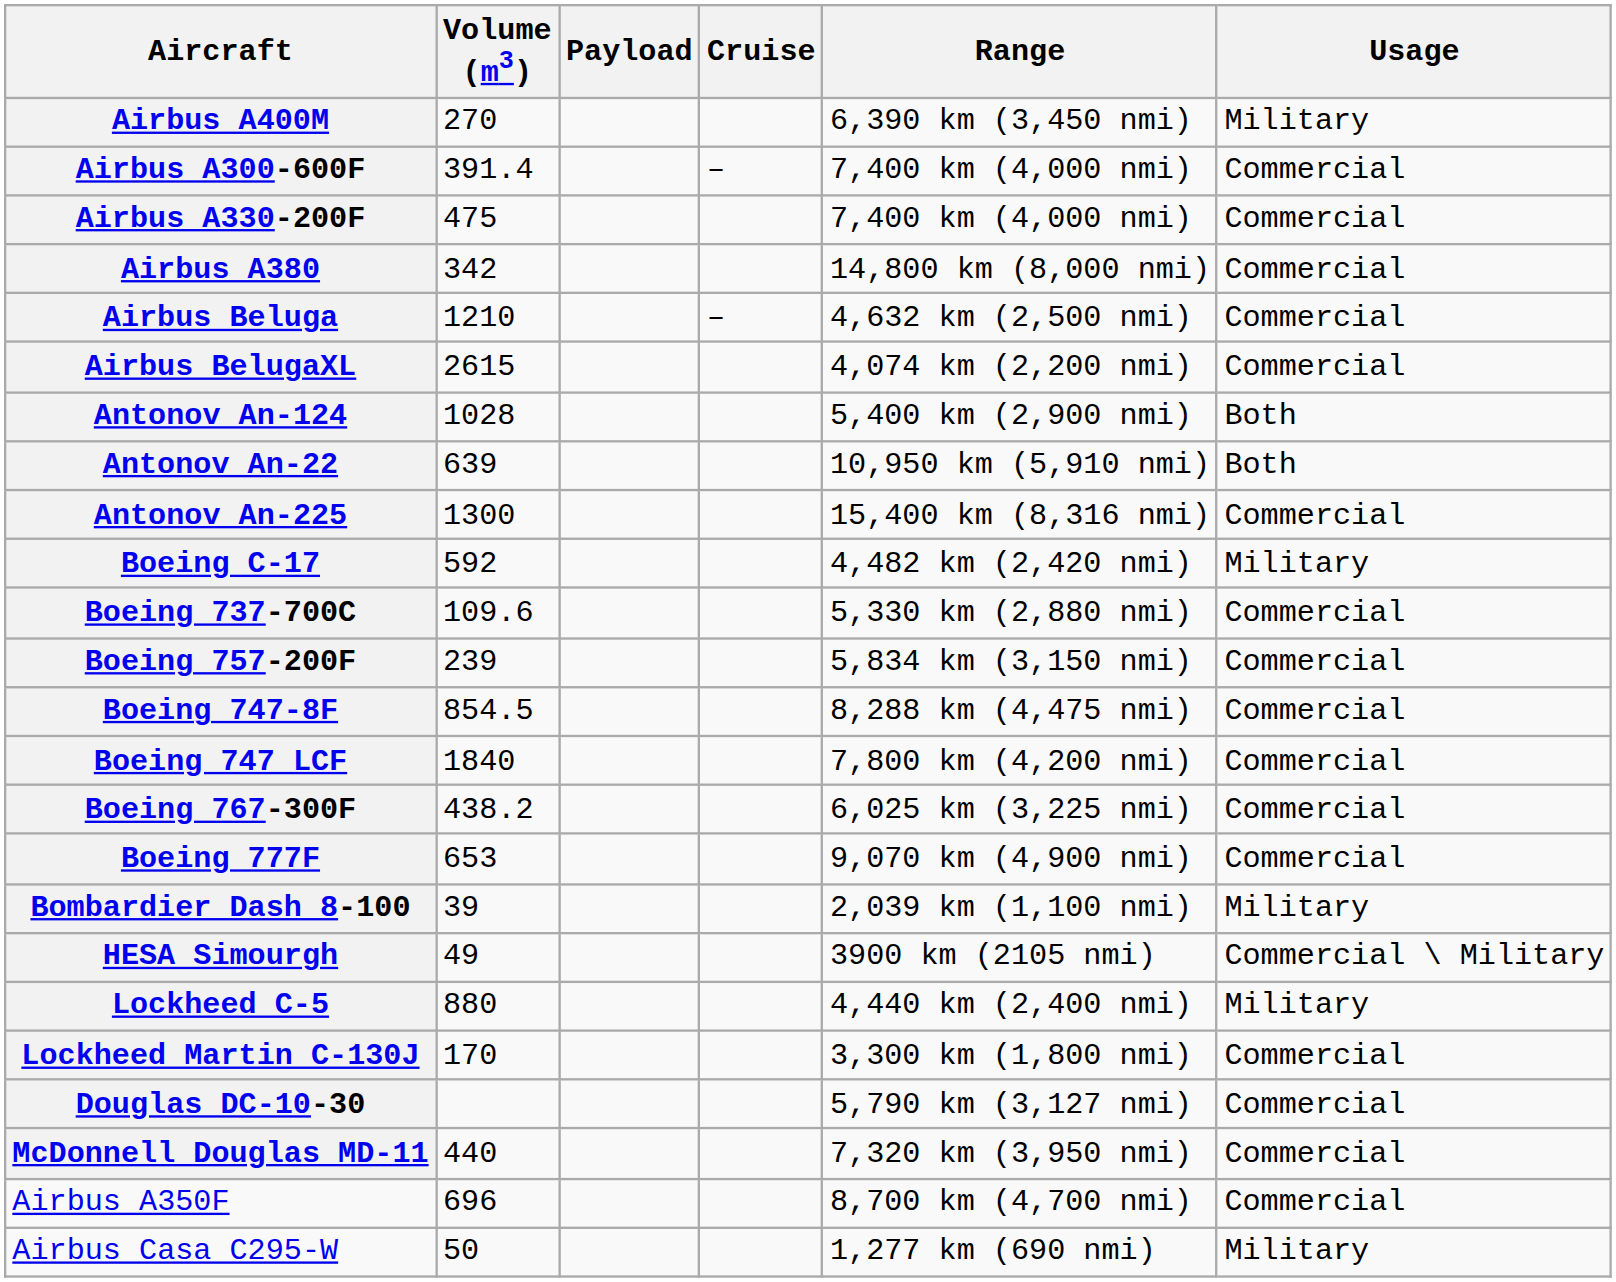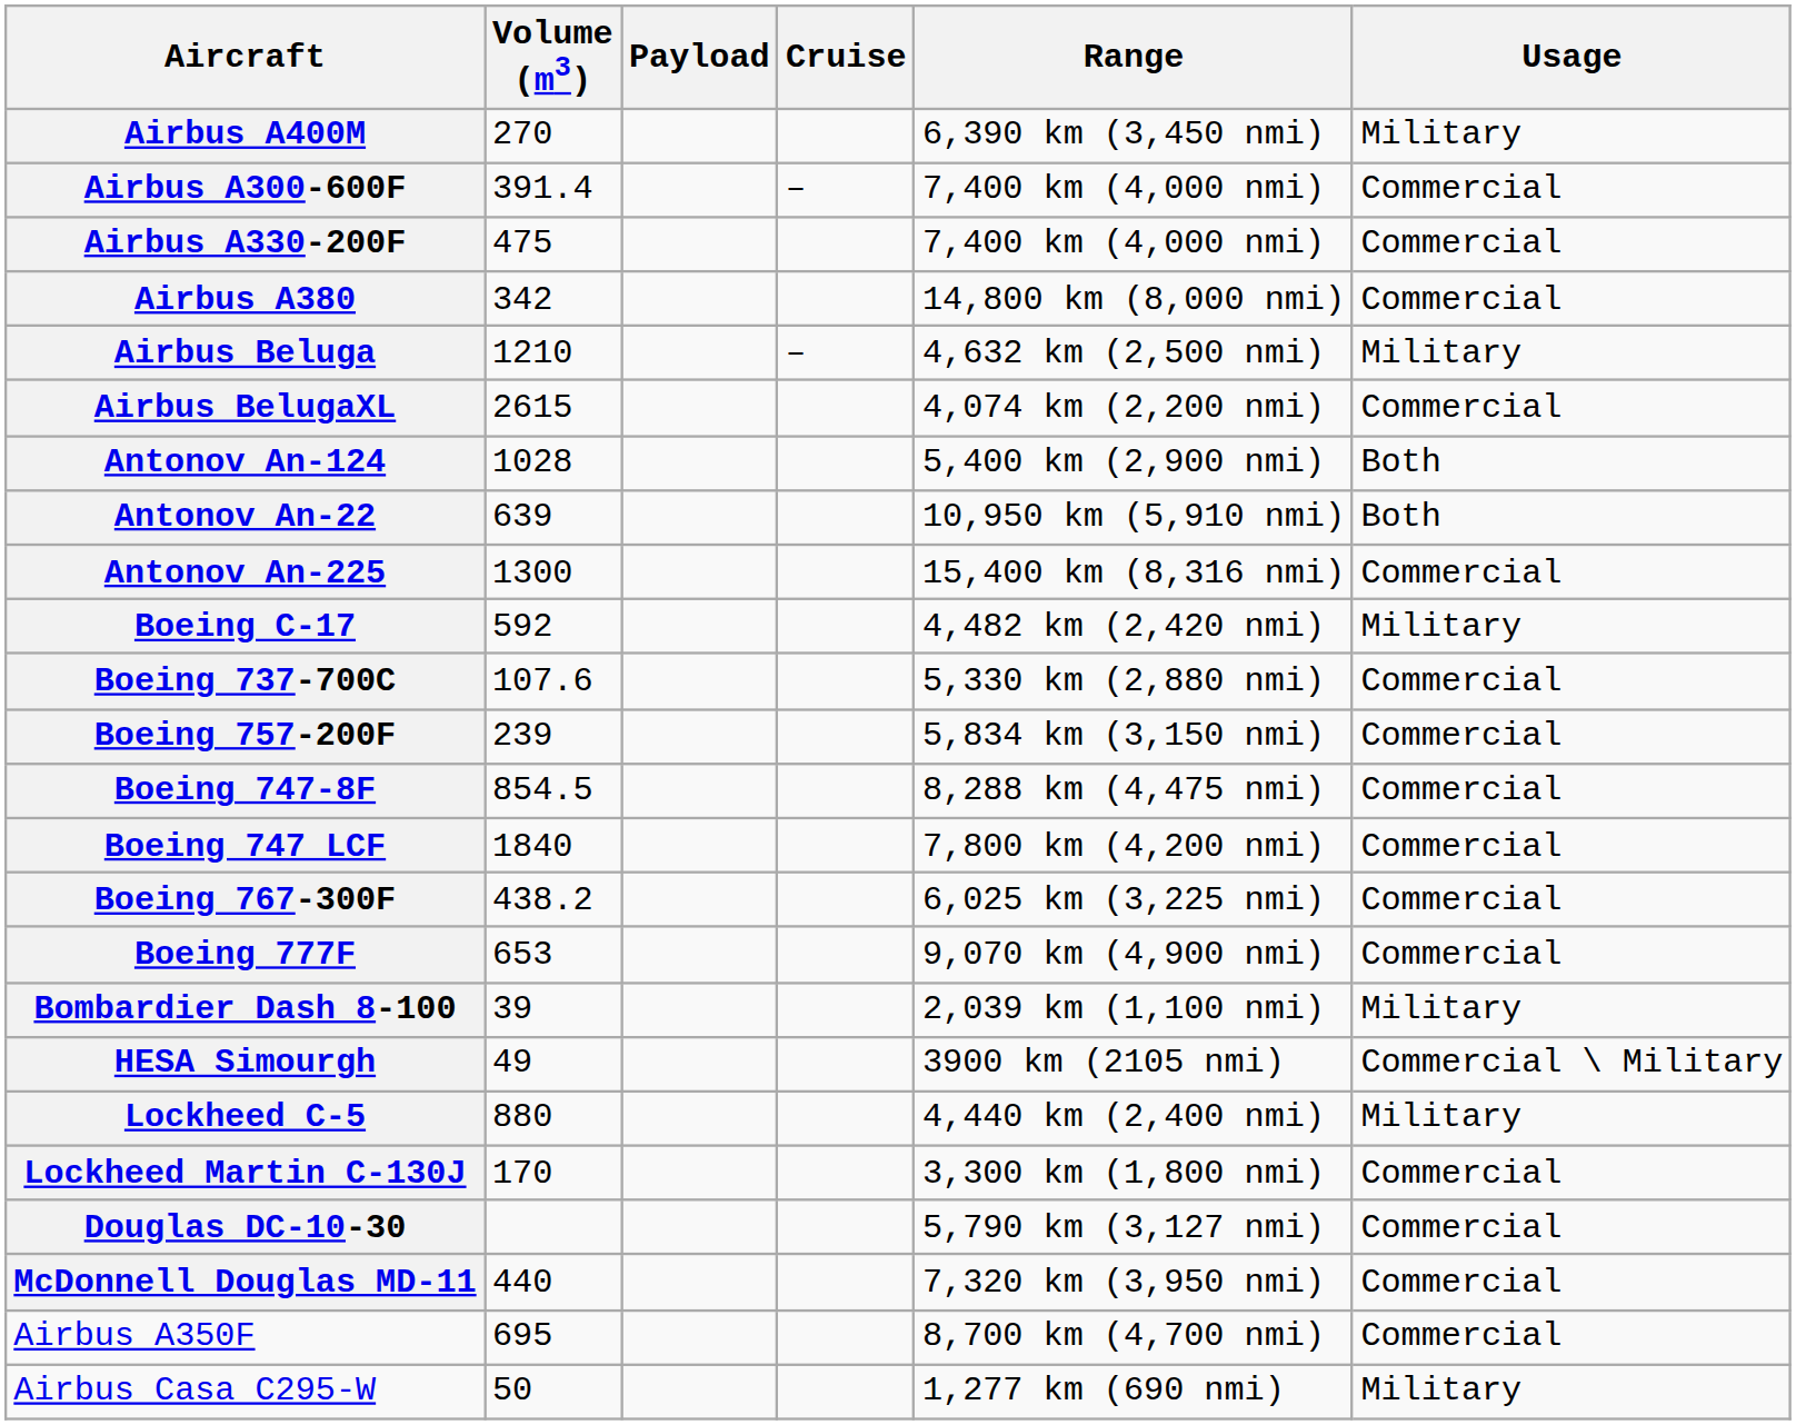Airbus Beluga | Usage: Commercial -> Military
Boeing 737-700C | Volume (m3): 109.6 -> 107.6
Airbus A350F | Volume (m3): 696 -> 695
